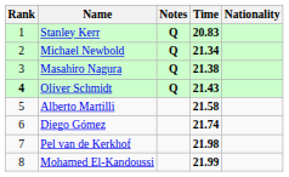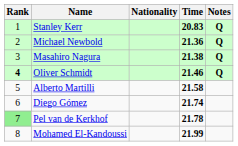columns swapped: Nationality <-> Notes
Michael Newbold | Time: 21.34 -> 21.36
Oliver Schmidt | Time: 21.43 -> 21.46
Pel van de Kerkhof | Rank: no background -> lightgreen background
Pel van de Kerkhof | Time: 21.98 -> 21.78
